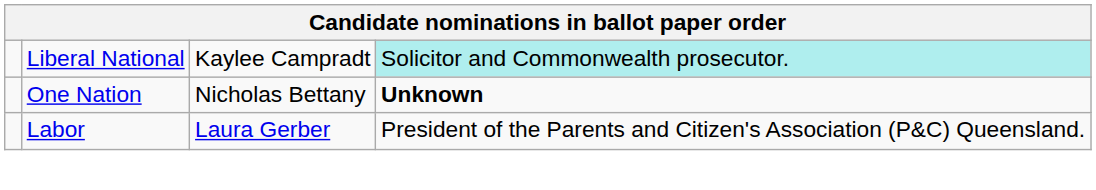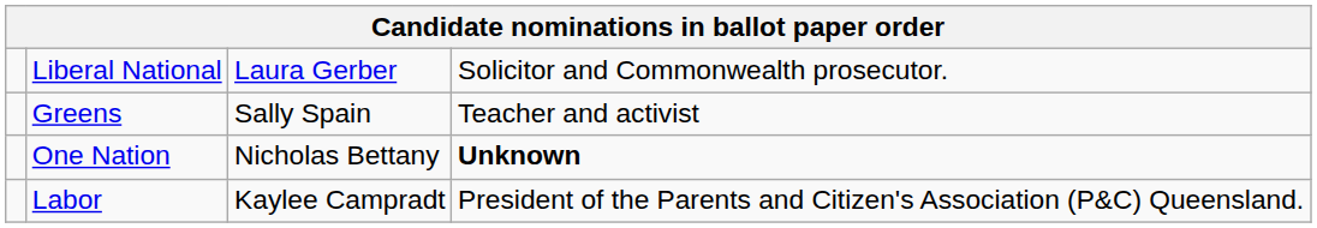Liberal National | column 3: Kaylee Campradt -> Laura Gerber
Liberal National | column 4: paleturquoise background -> no background
+ row: Greens | Sally Spain | Teacher and activist
Labor | column 3: Laura Gerber -> Kaylee Campradt
